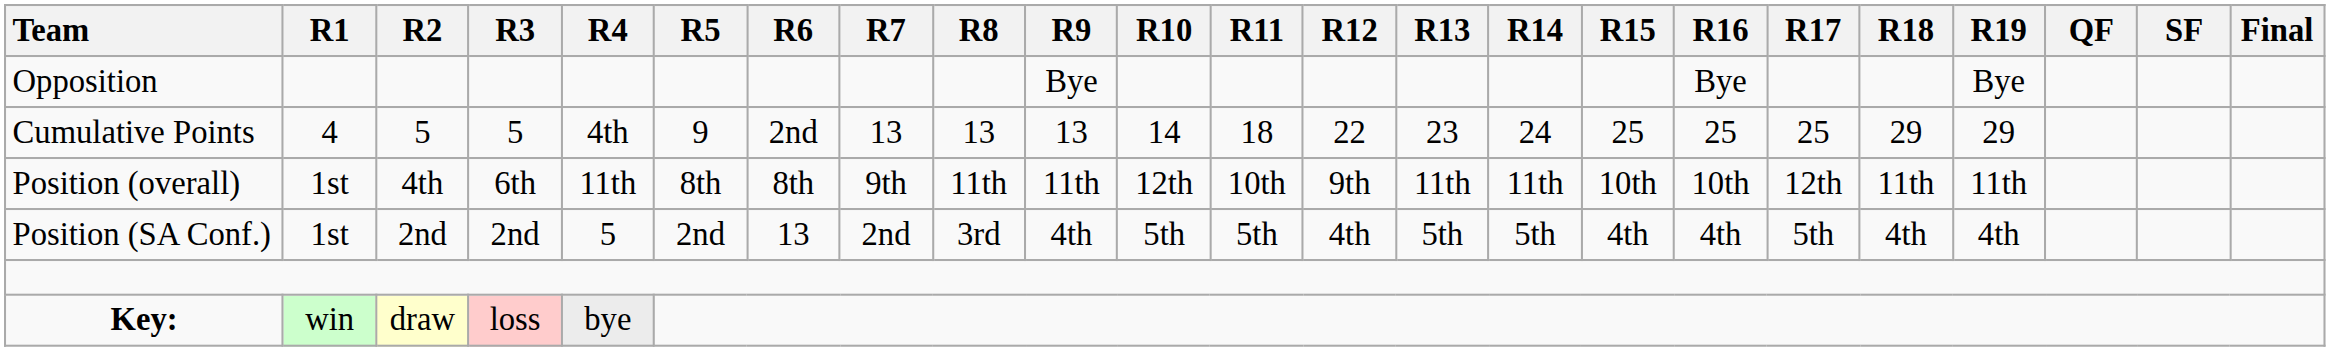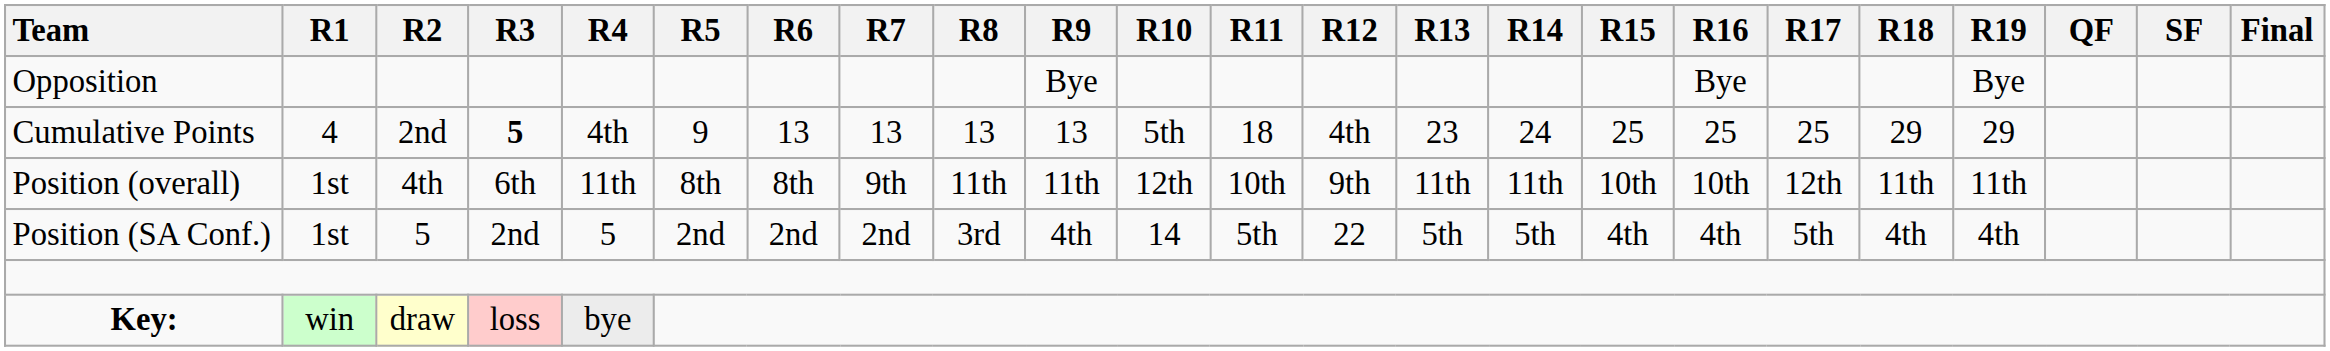Cumulative Points | R2: 5 -> 2nd
Cumulative Points | R3: normal -> bold
Cumulative Points | R6: 2nd -> 13
Cumulative Points | R10: 14 -> 5th
Cumulative Points | R12: 22 -> 4th
Position (SA Conf.) | R2: 2nd -> 5
Position (SA Conf.) | R6: 13 -> 2nd
Position (SA Conf.) | R10: 5th -> 14
Position (SA Conf.) | R12: 4th -> 22
